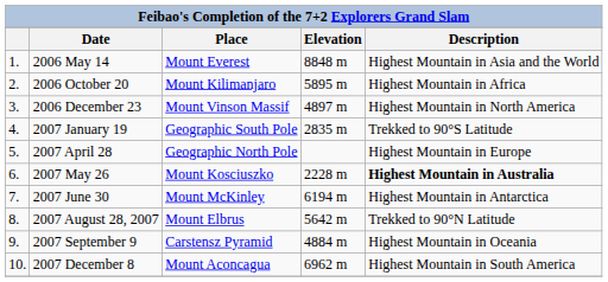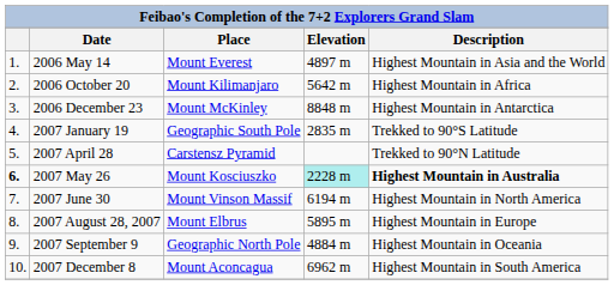2006 May 14 | Elevation: 8848 m -> 4897 m
2006 October 20 | Elevation: 5895 m -> 5642 m
2006 December 23 | Place: Mount Vinson Massif -> Mount McKinley
2006 December 23 | Elevation: 4897 m -> 8848 m
2006 December 23 | Description: Highest Mountain in North America -> Highest Mountain in Antarctica
2007 April 28 | Place: Geographic North Pole -> Carstensz Pyramid
2007 April 28 | Description: Highest Mountain in Europe -> Trekked to 90°N Latitude
2007 May 26 | column 1: normal -> bold
2007 May 26 | Elevation: no background -> paleturquoise background
2007 June 30 | Place: Mount McKinley -> Mount Vinson Massif
2007 June 30 | Description: Highest Mountain in Antarctica -> Highest Mountain in North America
2007 August 28, 2007 | Elevation: 5642 m -> 5895 m
2007 August 28, 2007 | Description: Trekked to 90°N Latitude -> Highest Mountain in Europe
2007 September 9 | Place: Carstensz Pyramid -> Geographic North Pole
